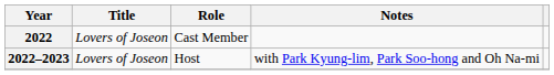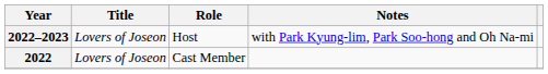rows swapped: 2022 <-> 2022–2023
